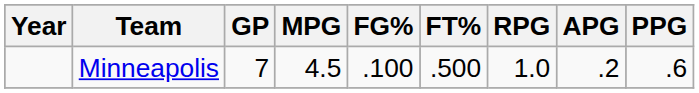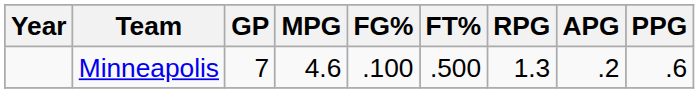Minneapolis | MPG: 4.5 -> 4.6
Minneapolis | RPG: 1.0 -> 1.3
